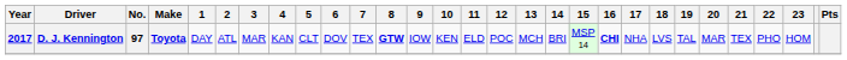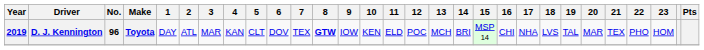D. J. Kennington | Year: 2017 -> 2019
D. J. Kennington | No.: 97 -> 96
D. J. Kennington | 16: bold -> normal
